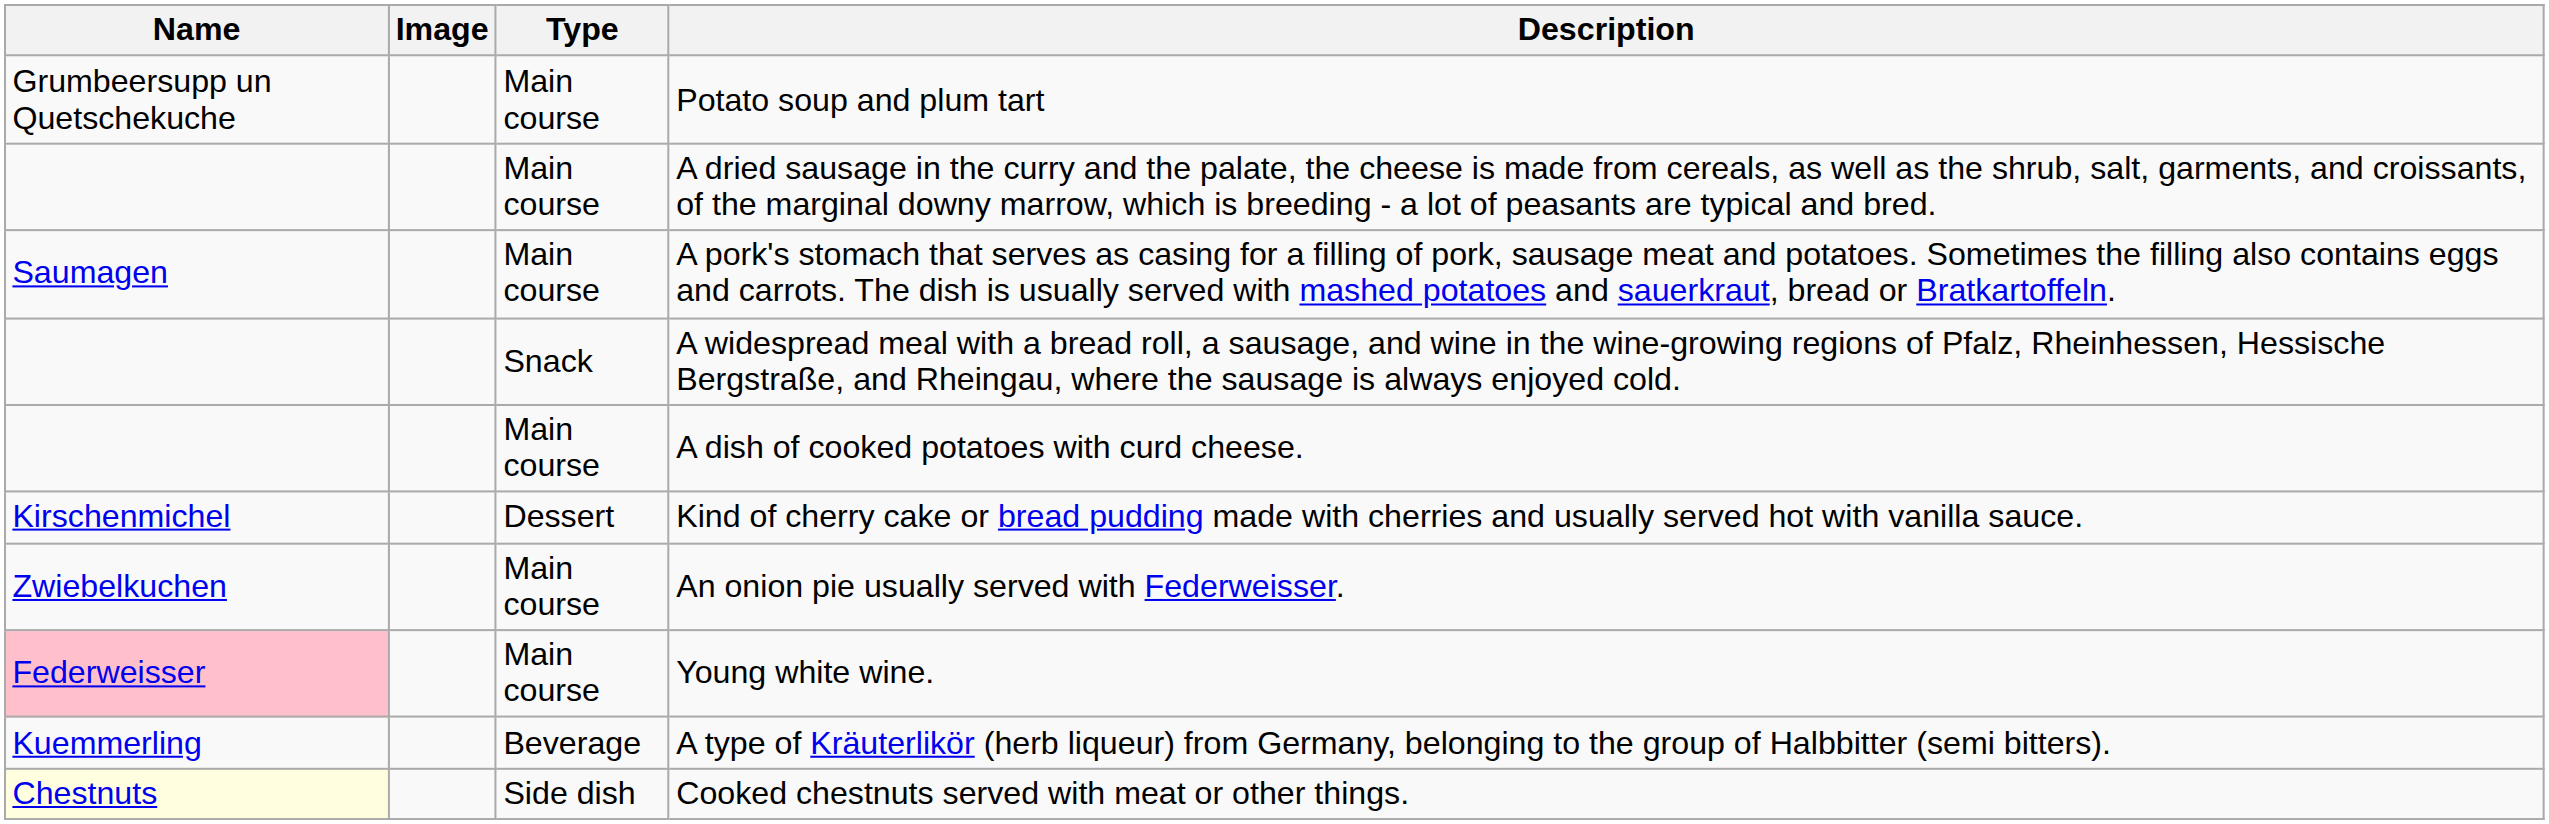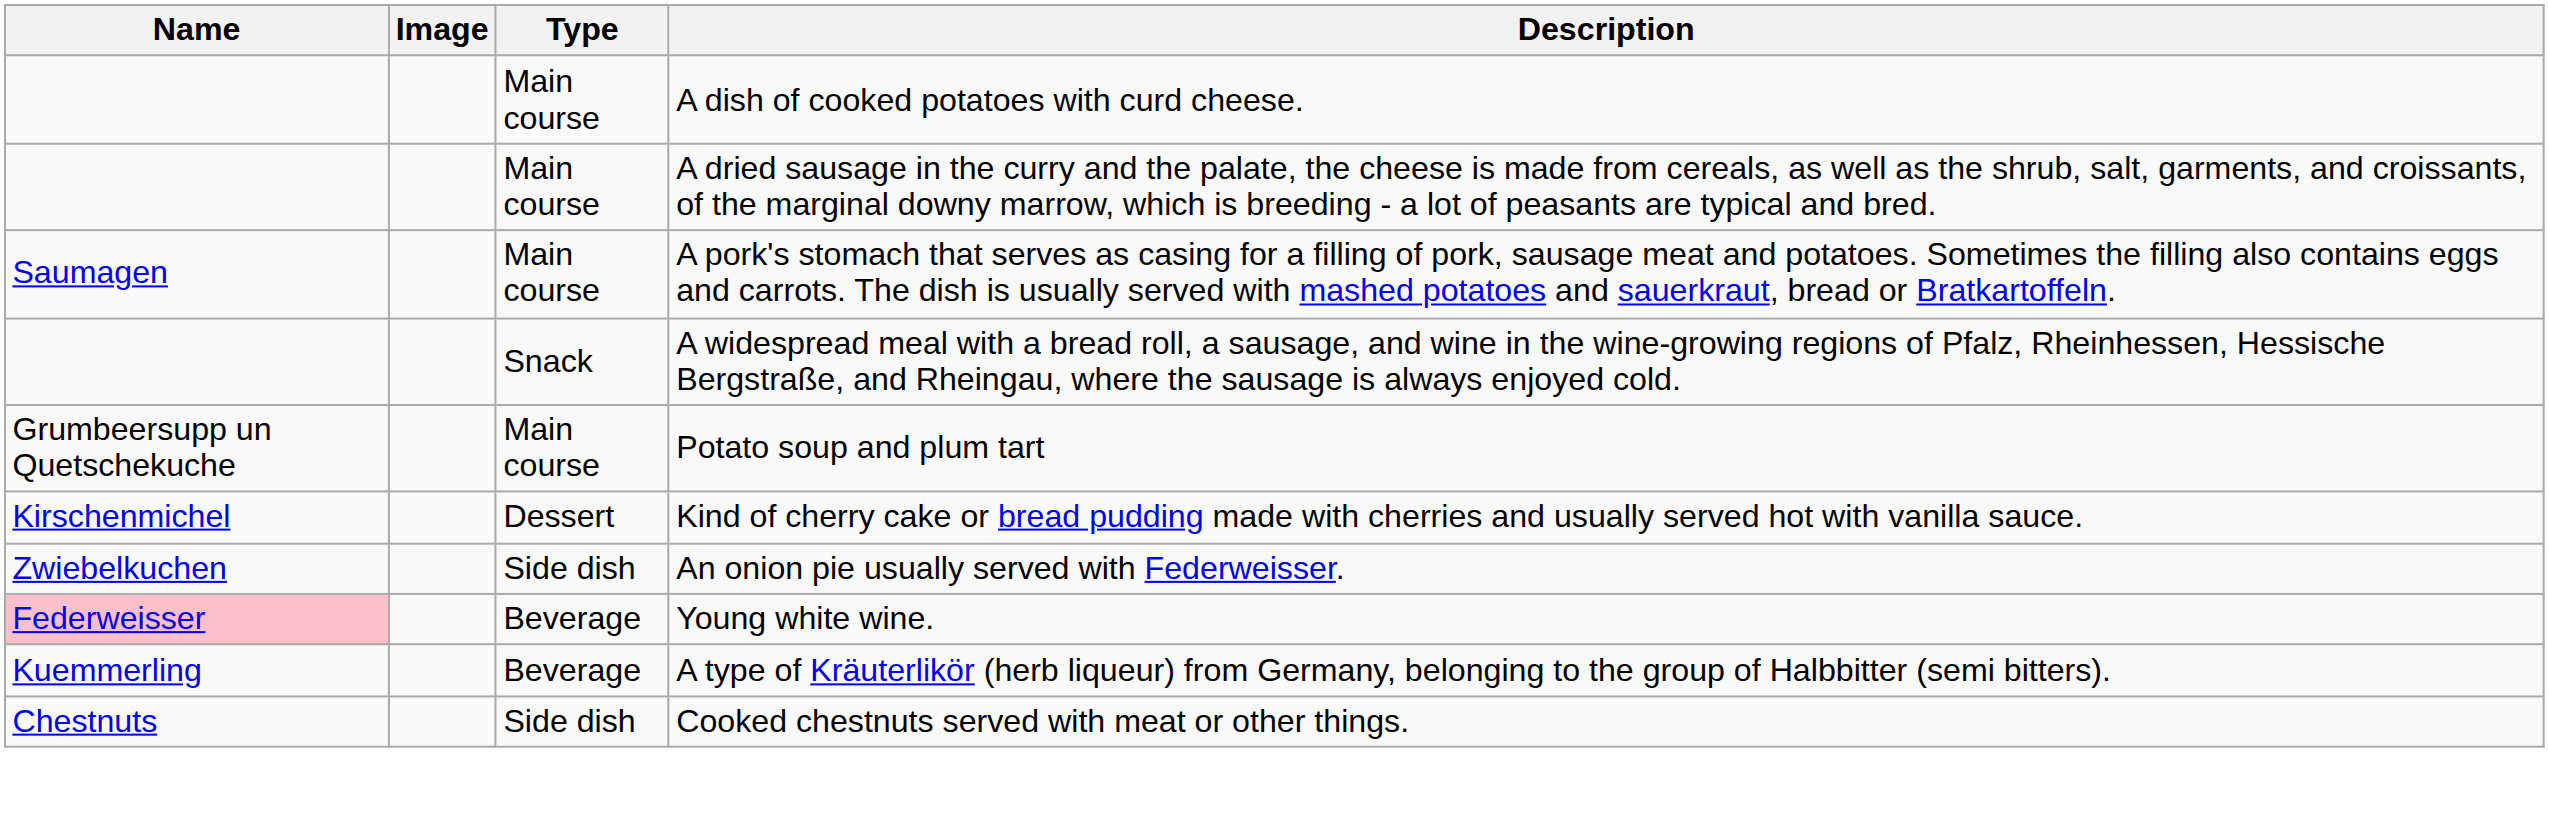rows swapped: A dish of cooked potatoes with curd cheese. <-> Potato soup and plum tart
An onion pie usually served with Federweisser. | Type: Main course -> Side dish
Young white wine. | Type: Main course -> Beverage
Cooked chestnuts served with meat or other things. | Name: lightyellow background -> no background
